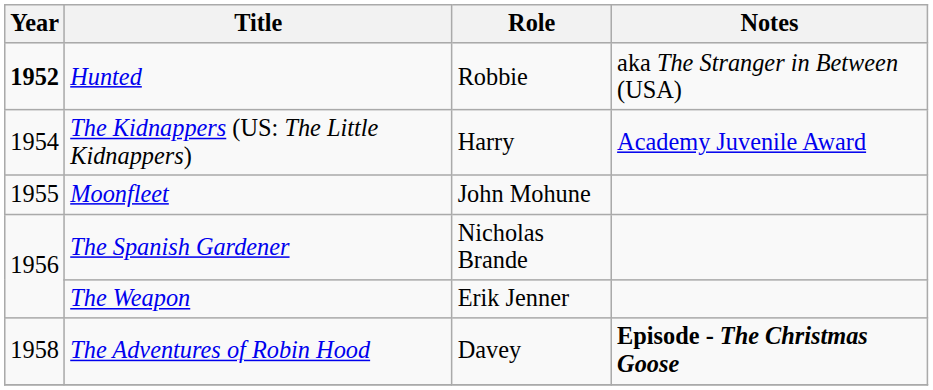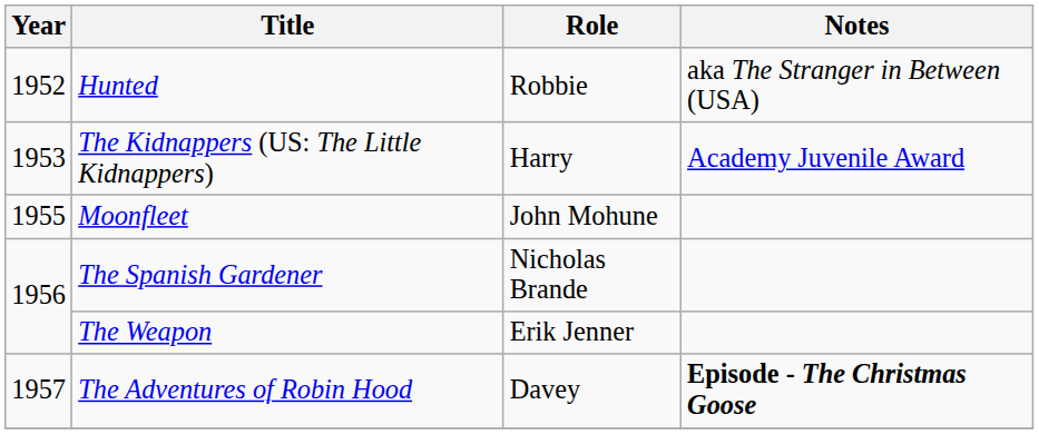Hunted | Year: bold -> normal
The Kidnappers (US: The Little Kidnappers) | Year: 1954 -> 1953
The Adventures of Robin Hood | Year: 1958 -> 1957
